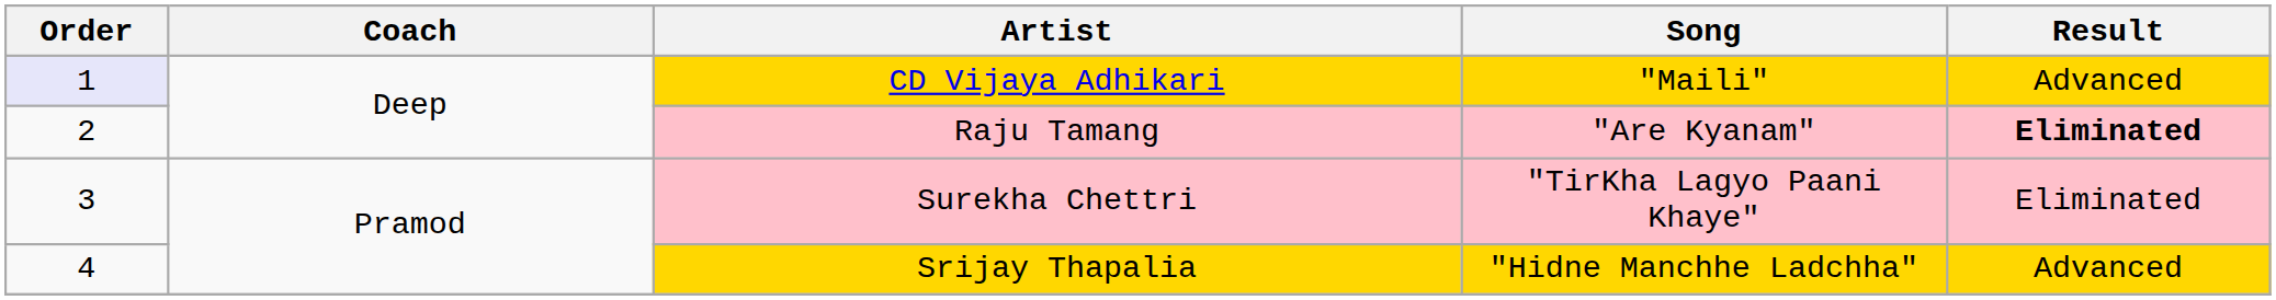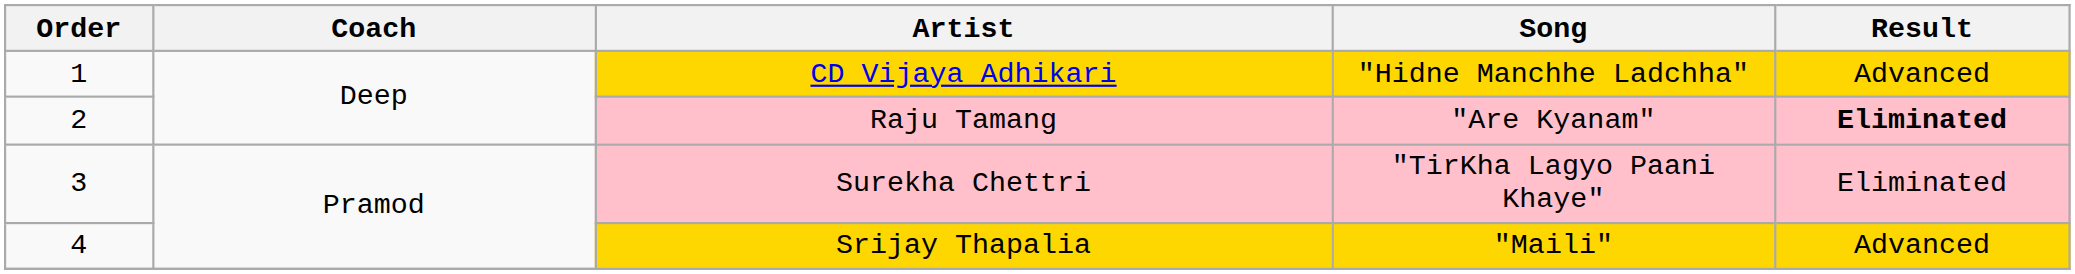CD Vijaya Adhikari | Order: lavender background -> no background
CD Vijaya Adhikari | Song: "Maili" -> "Hidne Manchhe Ladchha"
Srijay Thapalia | Song: "Hidne Manchhe Ladchha" -> "Maili"
